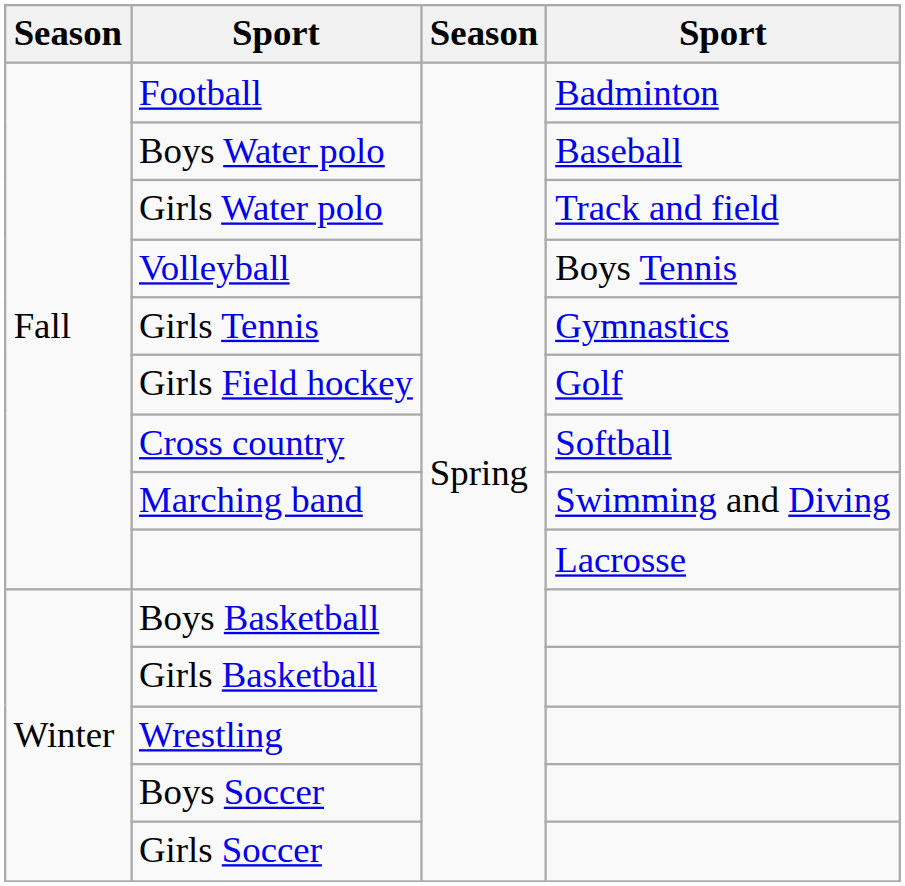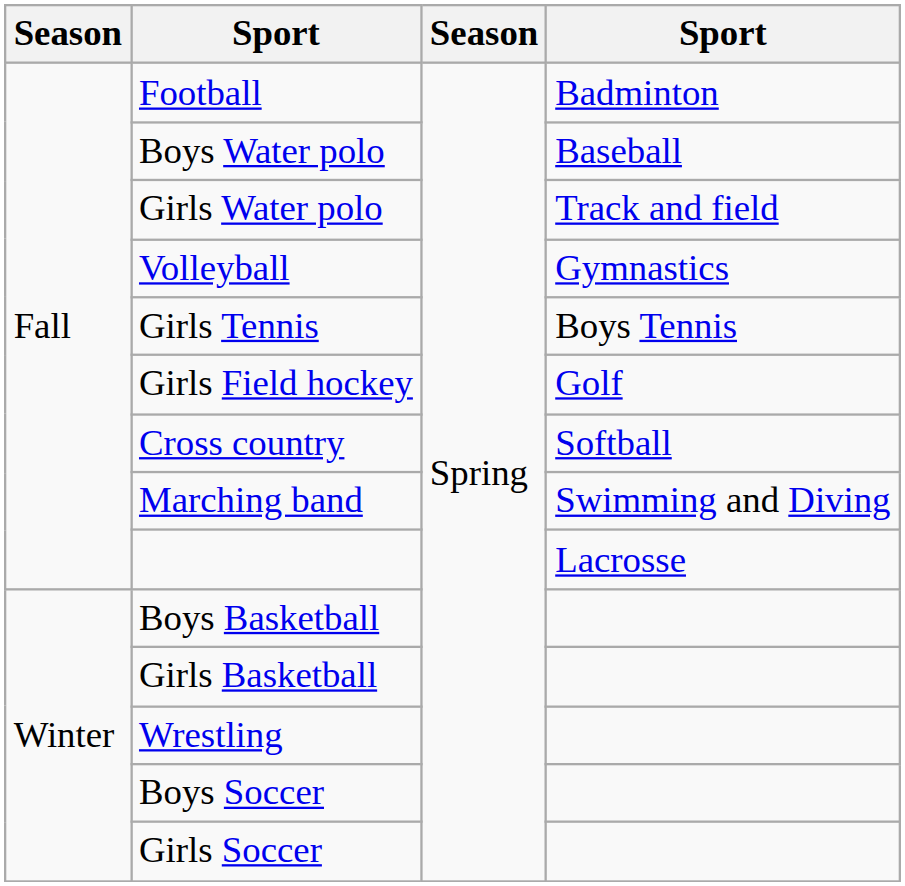Volleyball | column 4: Boys Tennis -> Gymnastics
Girls Tennis | column 4: Gymnastics -> Boys Tennis
